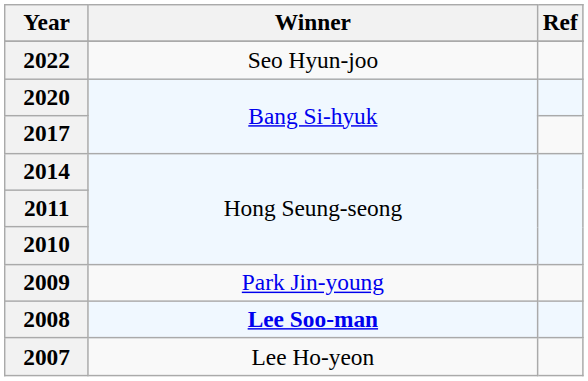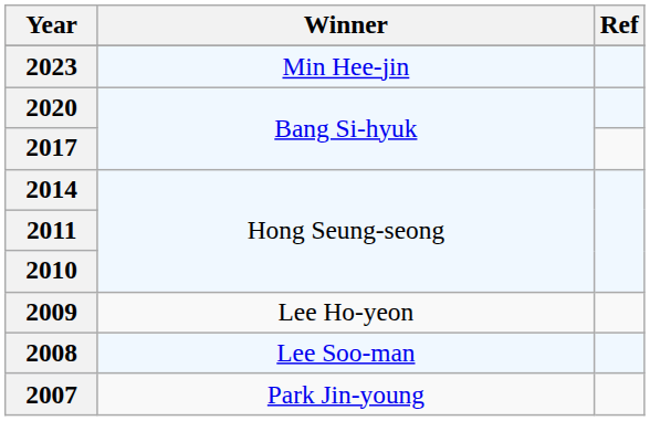+ row: 2023 | Min Hee-jin
- row: 2022 | Seo Hyun-joo
2009 | Winner: Park Jin-young -> Lee Ho-yeon
2008 | Winner: bold -> normal
2007 | Winner: Lee Ho-yeon -> Park Jin-young
